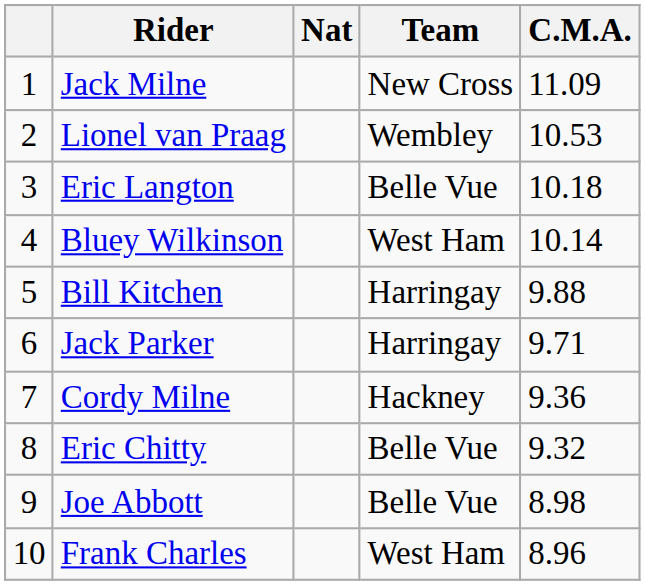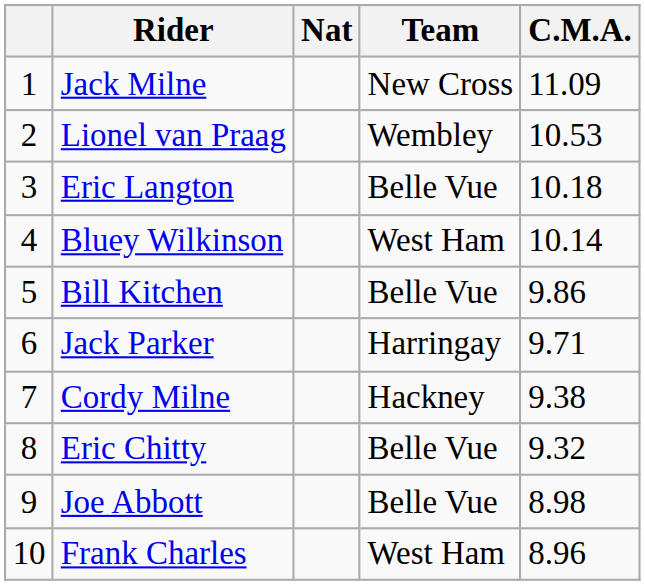Bill Kitchen | Team: Harringay -> Belle Vue
Bill Kitchen | C.M.A.: 9.88 -> 9.86
Cordy Milne | C.M.A.: 9.36 -> 9.38
